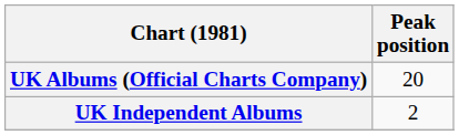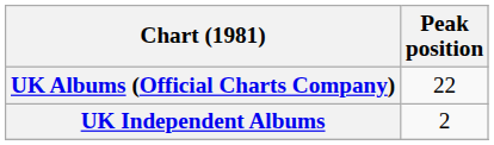UK Albums (Official Charts Company) | Peak position: 20 -> 22
